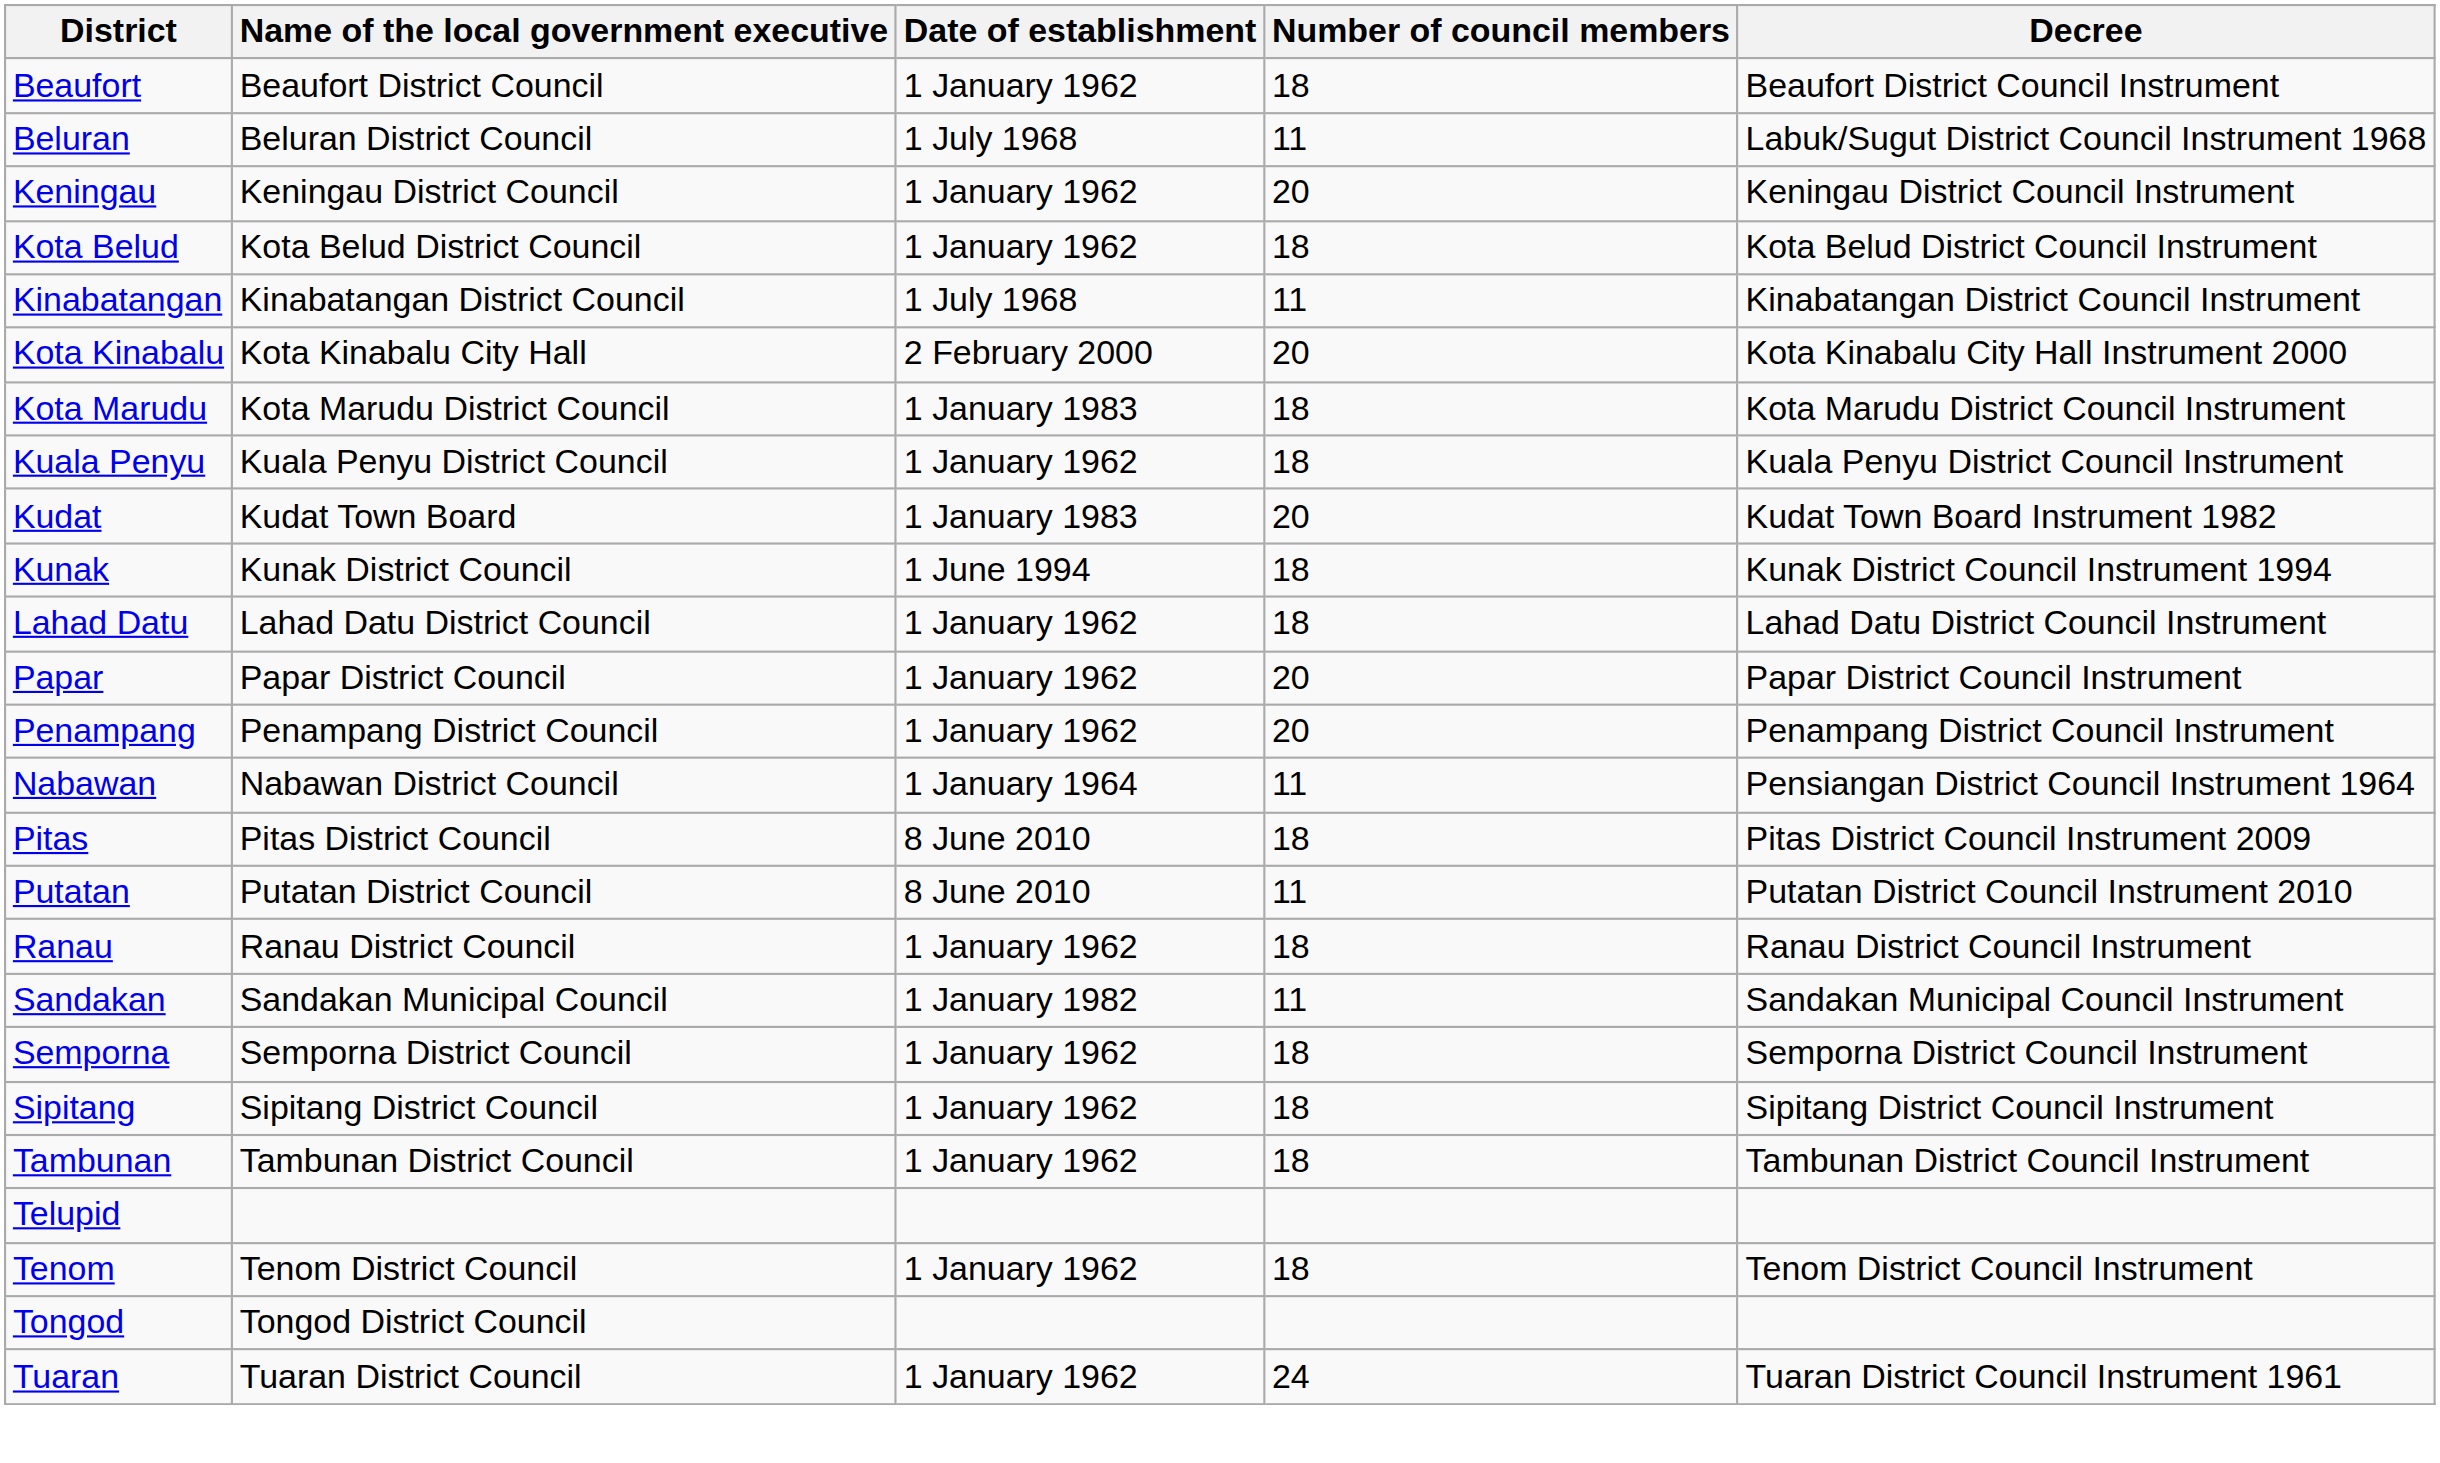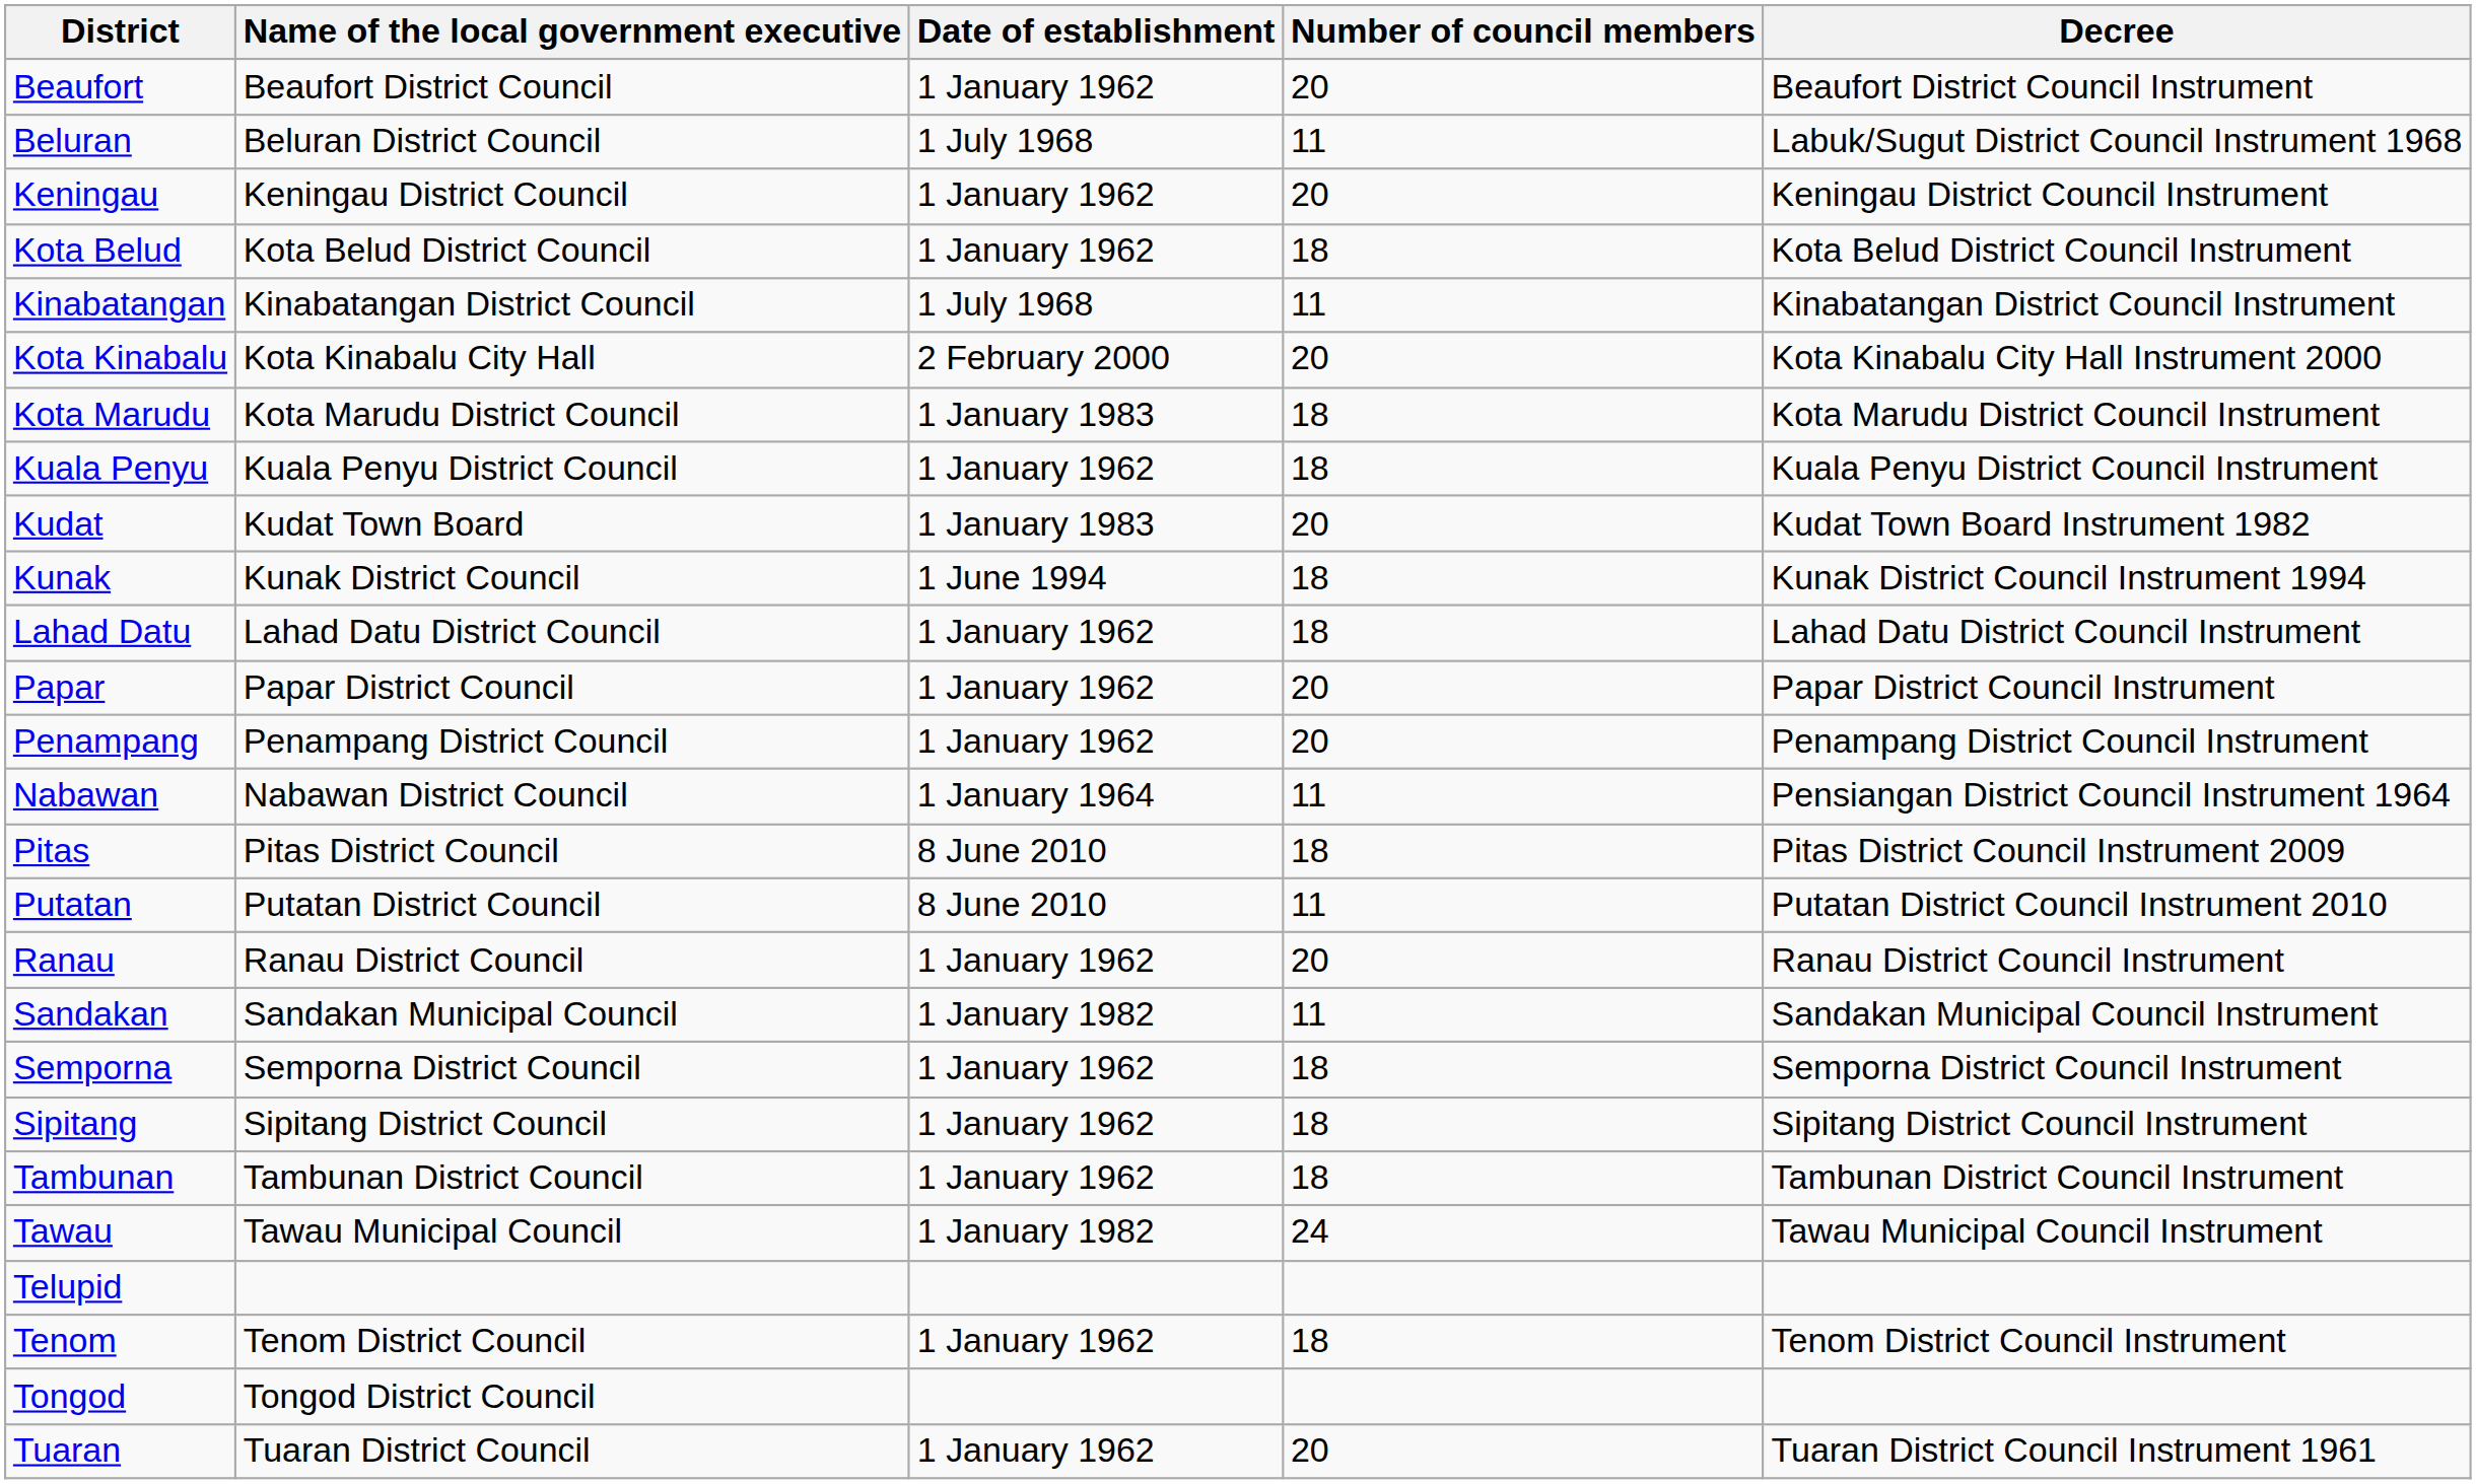Beaufort | Number of council members: 18 -> 20
Ranau | Number of council members: 18 -> 20
+ row: Tawau | Tawau Municipal Council | 1 January 1982 | 24 | Tawau Municipal Council Instrument
Tuaran | Number of council members: 24 -> 20
